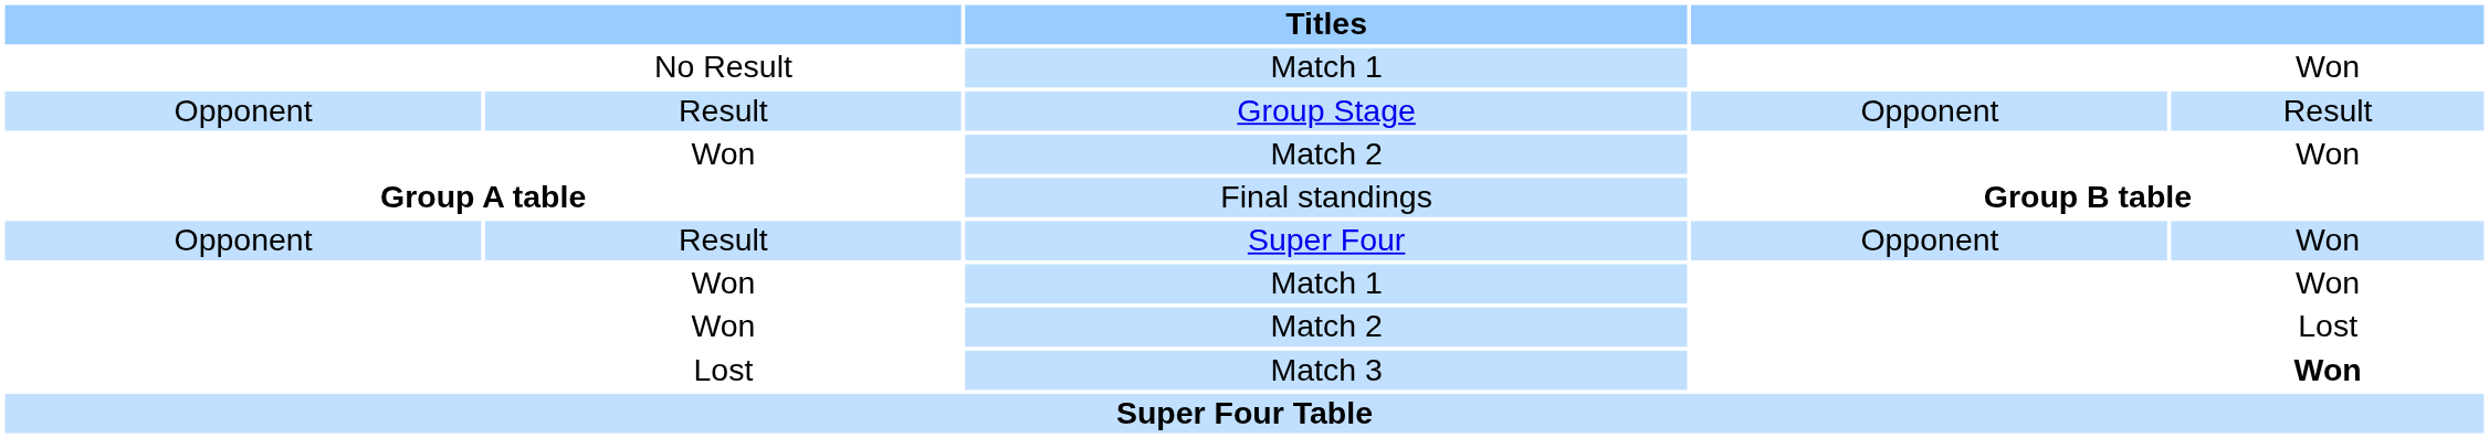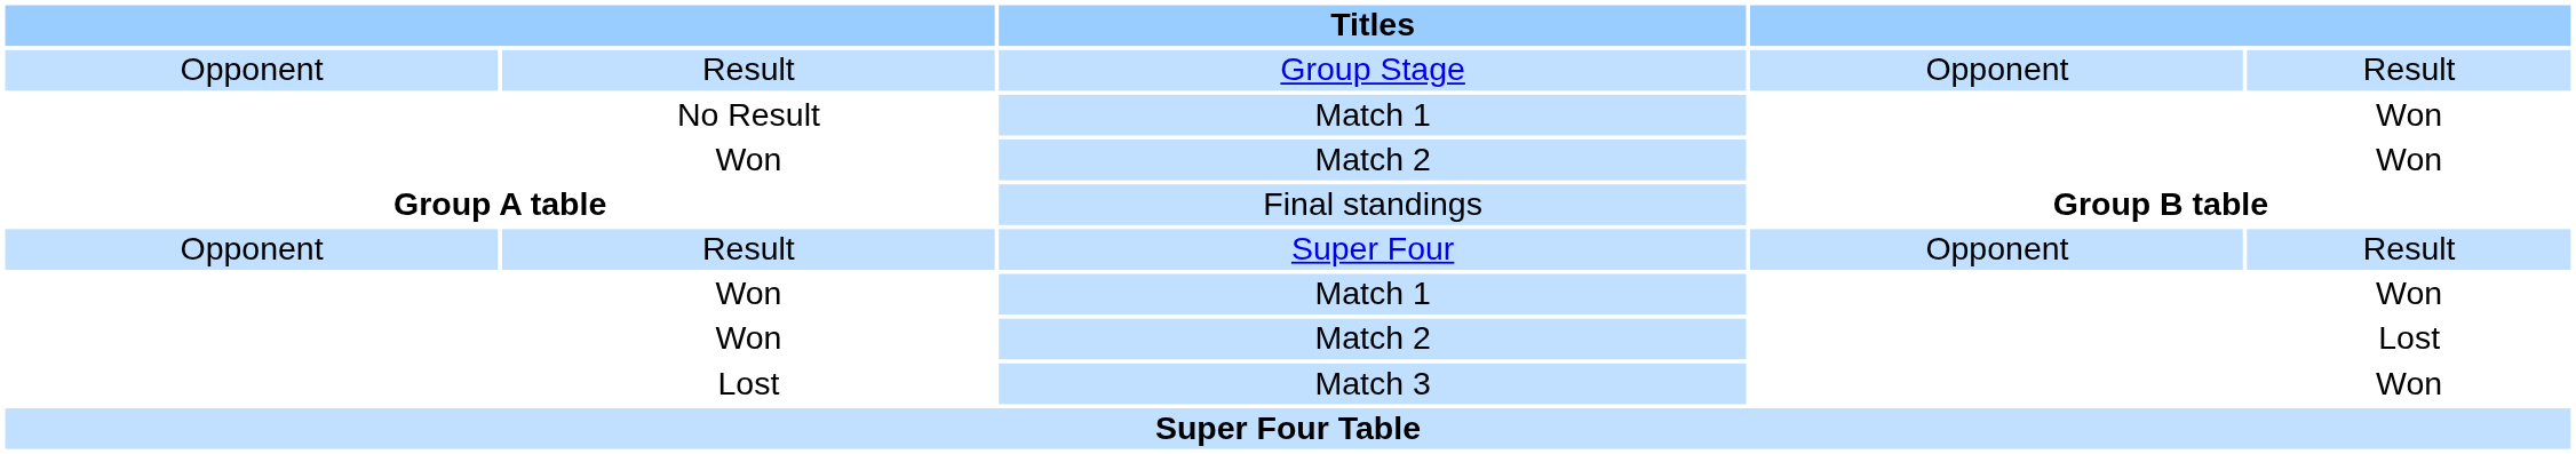rows swapped: Group Stage <-> No Result / Match 1
Super Four | column 5: Won -> Result
Match 3 | column 5: bold -> normal
